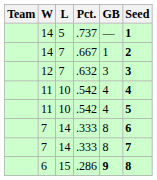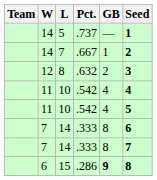.632 | L: 7 -> 8
.632 | GB: 3 -> 2
